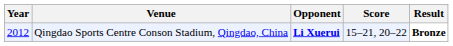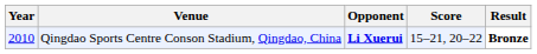Qingdao Sports Centre Conson Stadium, Qingdao, China | Year: 2012 -> 2010
